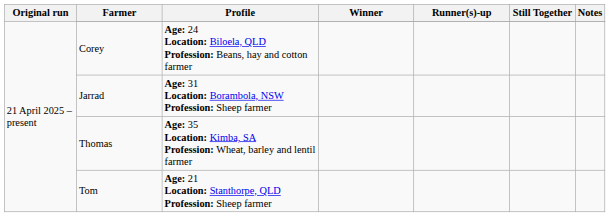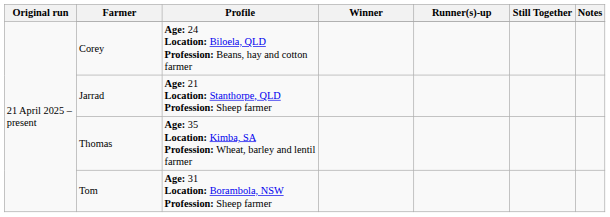Jarrad | Profile: Age: 31 Location: Borambola, NSW Profession: Sheep farmer -> Age: 21 Location: Stanthorpe, QLD Profession: Sheep farmer
Tom | Profile: Age: 21 Location: Stanthorpe, QLD Profession: Sheep farmer -> Age: 31 Location: Borambola, NSW Profession: Sheep farmer
